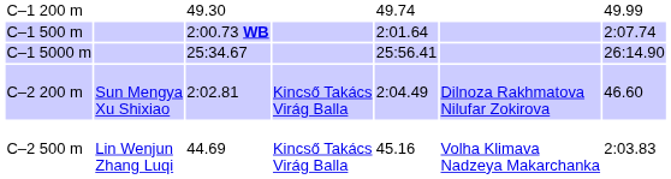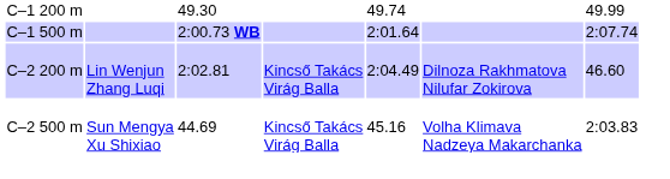- row: C–1 5000 m | 25:34.67 | 25:56.41 | 26:14.90
C–2 200 m | column 2: Sun Mengya Xu Shixiao -> Lin Wenjun Zhang Luqi
C–2 500 m | column 2: Lin Wenjun Zhang Luqi -> Sun Mengya Xu Shixiao
